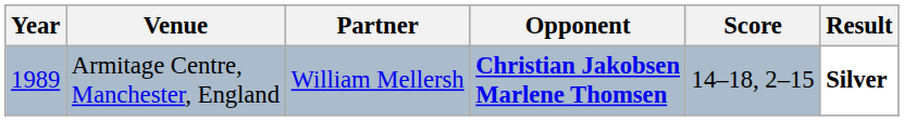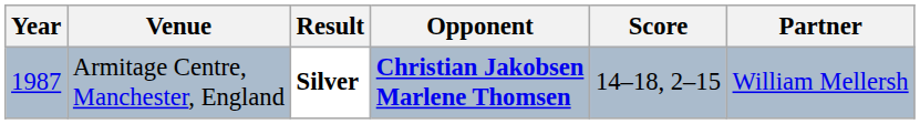columns swapped: Partner <-> Result
Armitage Centre, Manchester, England | Year: 1989 -> 1987
